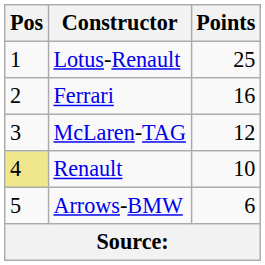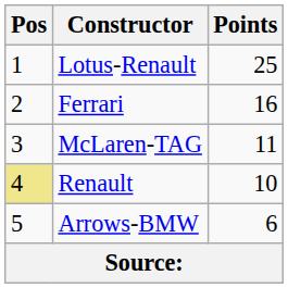McLaren-TAG | Points: 12 -> 11
